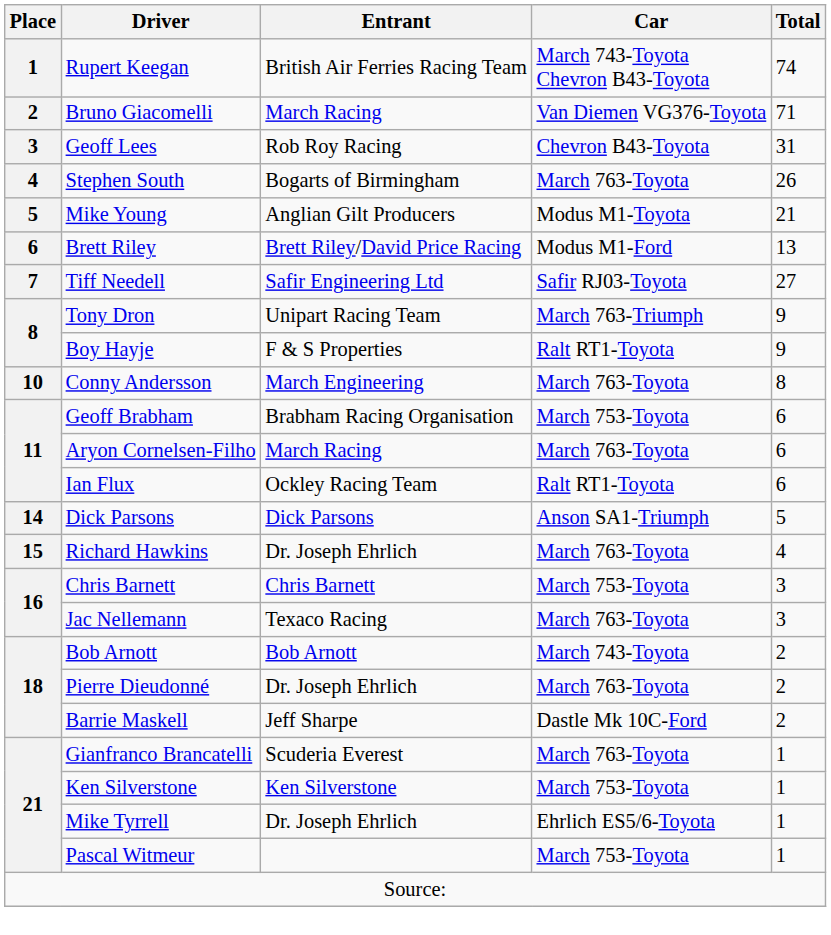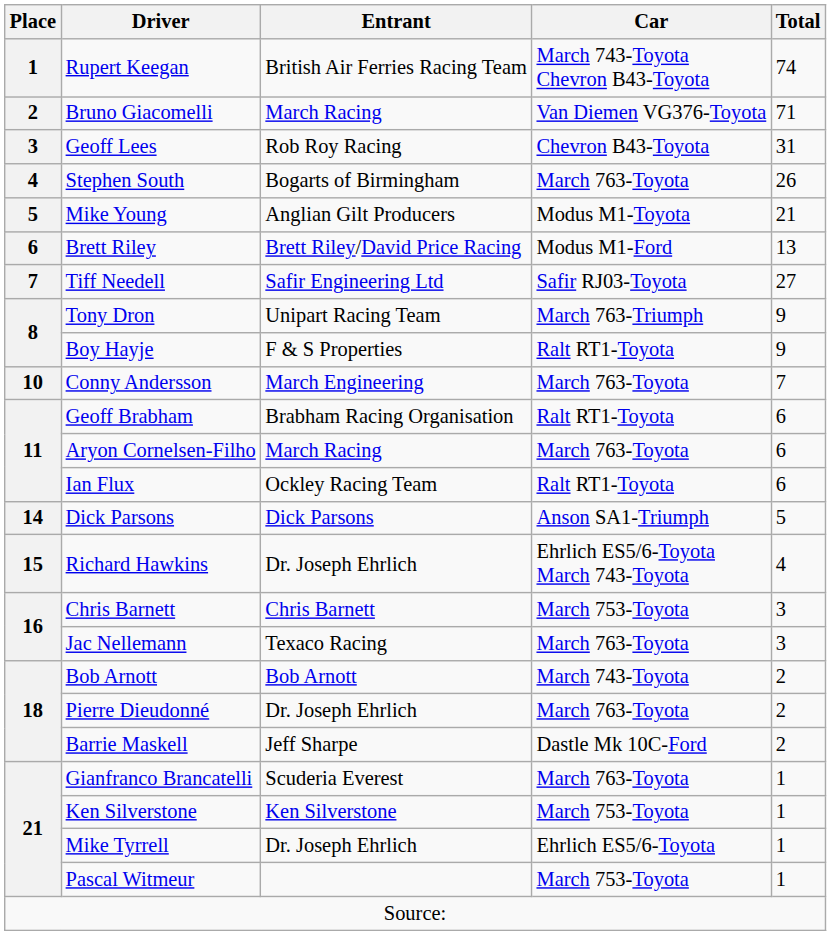Conny Andersson | Total: 8 -> 7
Geoff Brabham | Car: March 753-Toyota -> Ralt RT1-Toyota
Richard Hawkins | Car: March 763-Toyota -> Ehrlich ES5/6-Toyota March 743-Toyota
